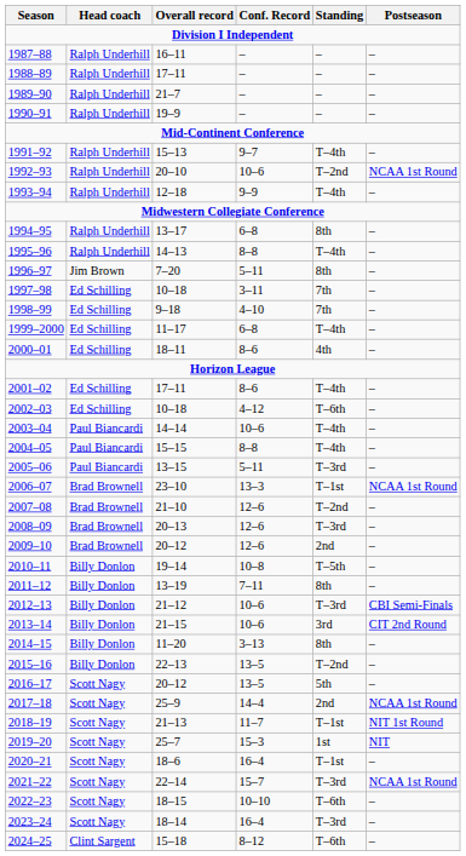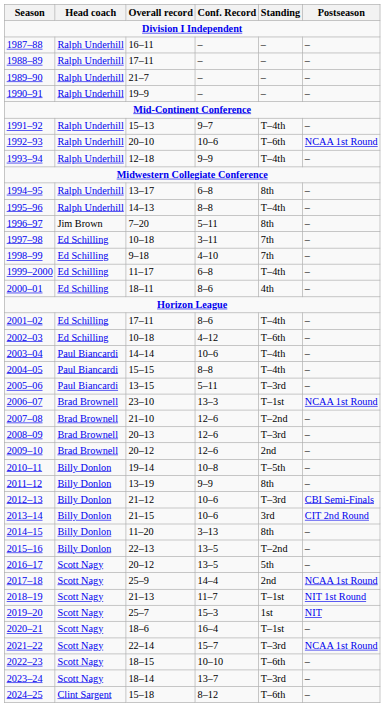1992–93 | Standing: T–2nd -> T–6th
2011–12 | Conf. Record: 7–11 -> 9–9
2023–24 | Conf. Record: 16–4 -> 13–7
